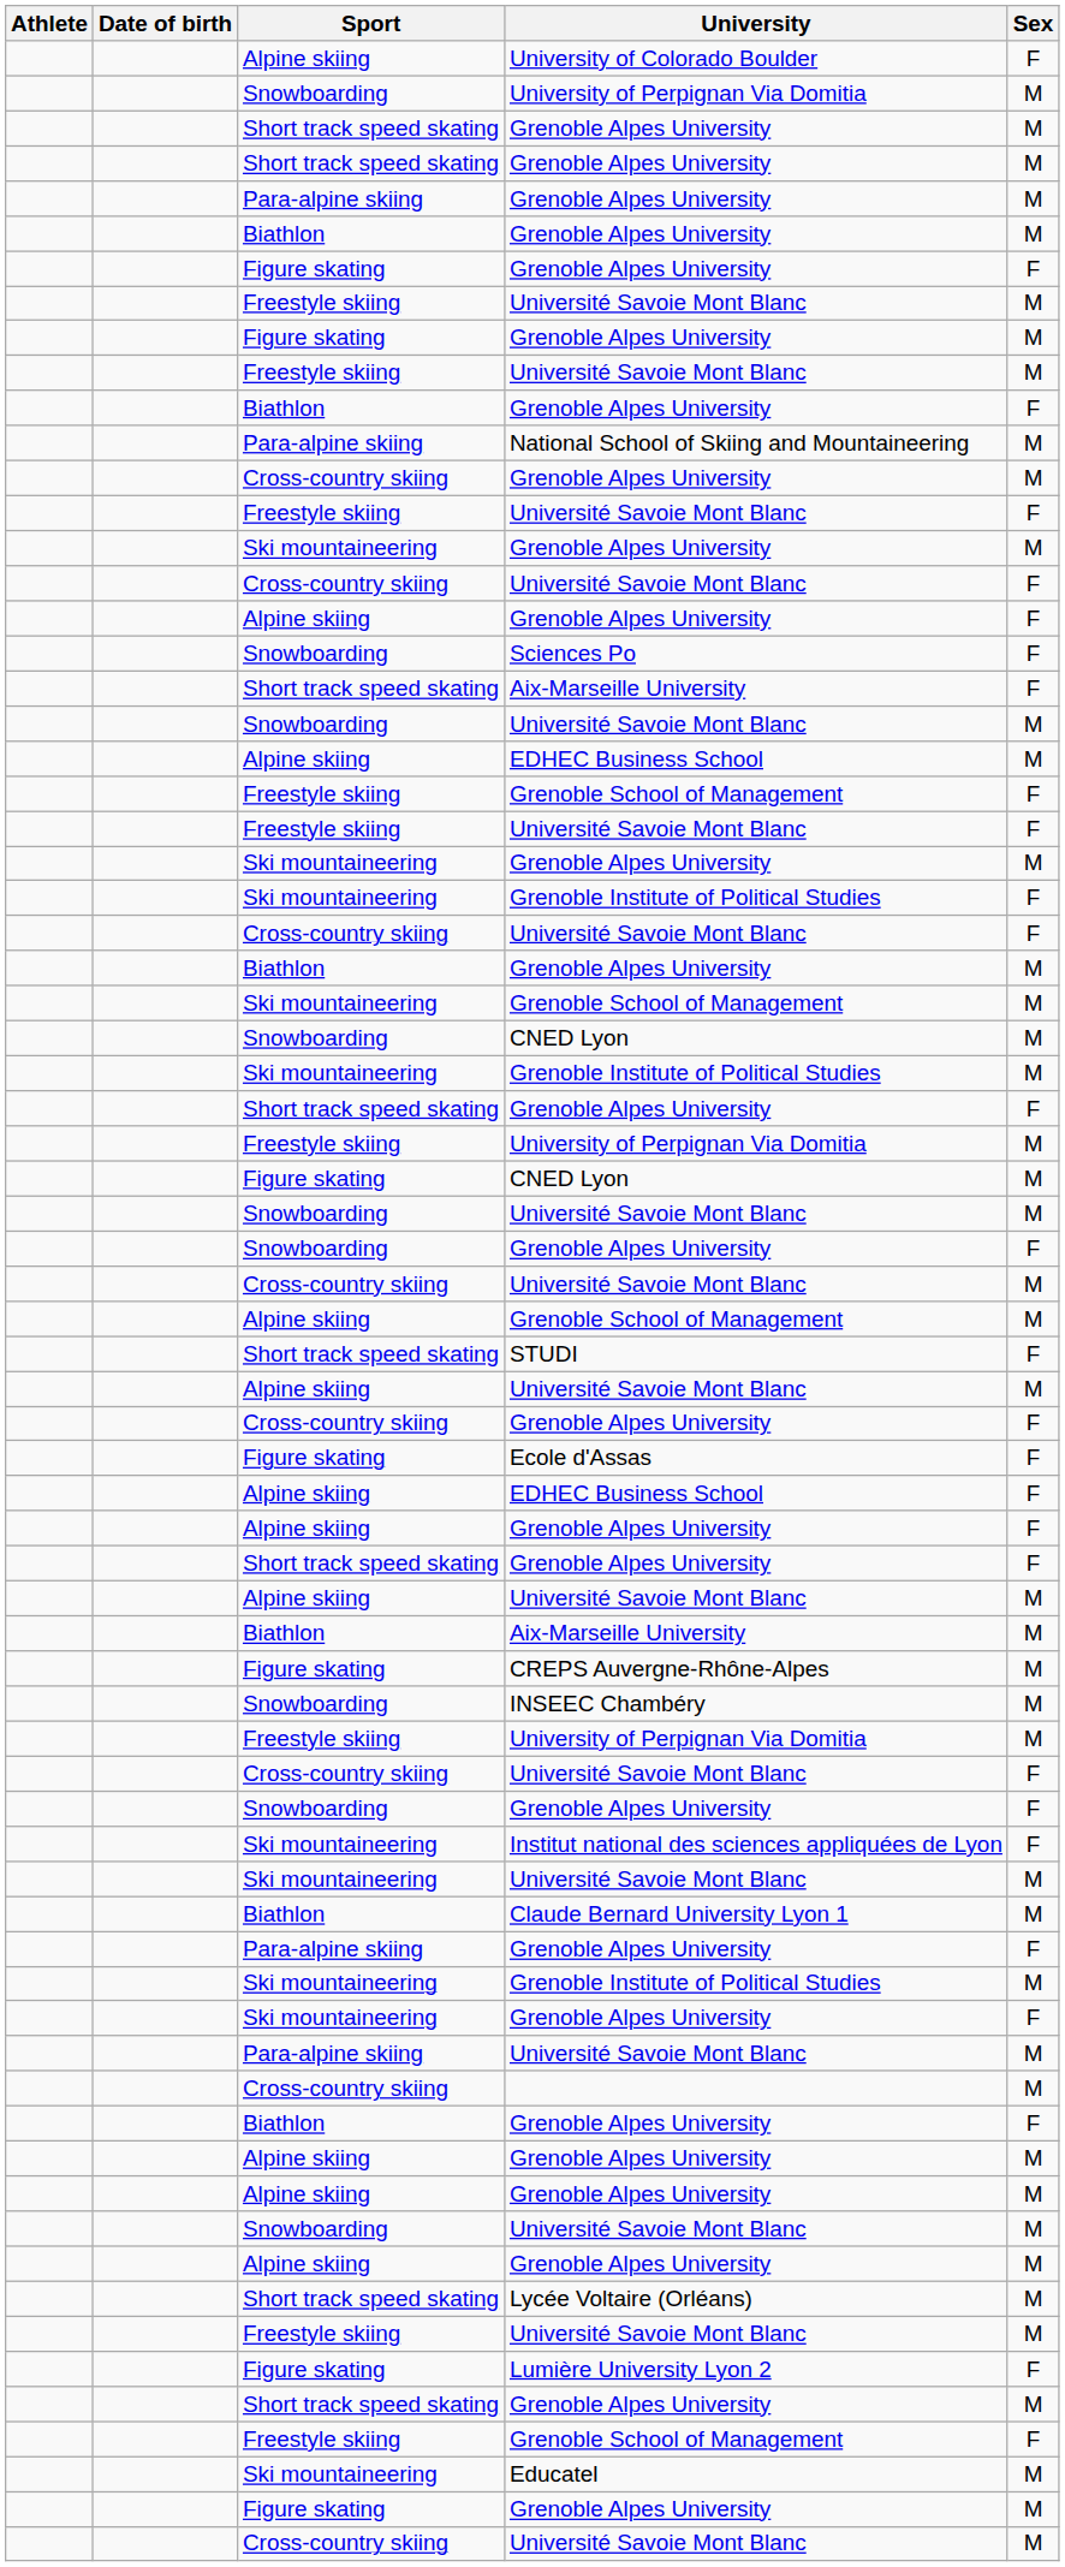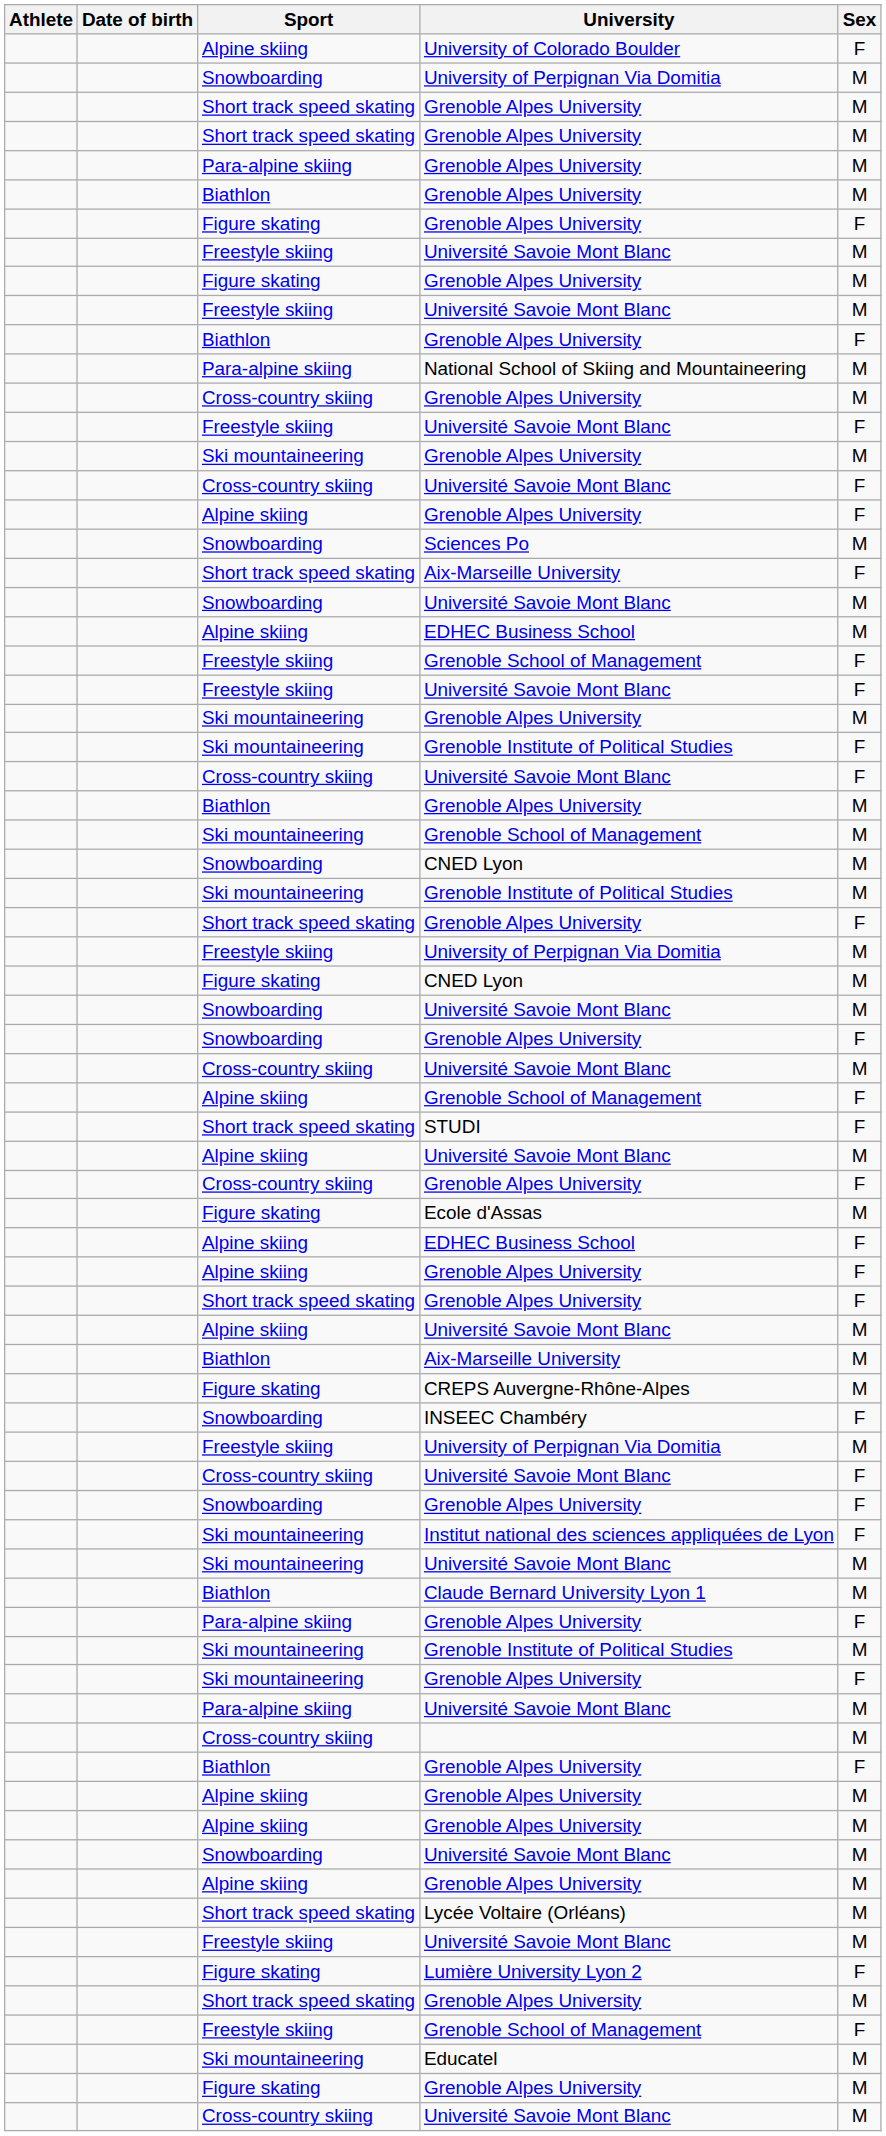Sciences Po | Sex: F -> M
Alpine skiing / Grenoble School of Management | Sex: M -> F
Ecole d'Assas | Sex: F -> M
INSEEC Chambéry | Sex: M -> F
